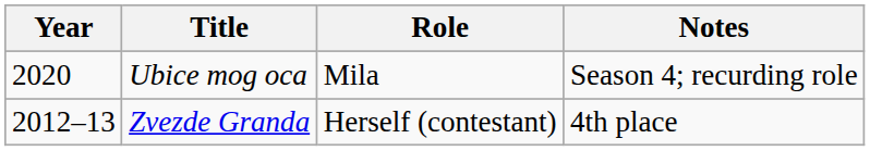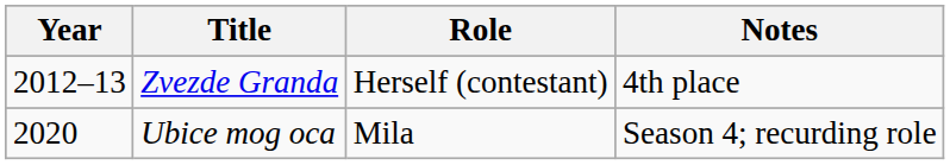rows swapped: Zvezde Granda <-> Ubice mog oca
